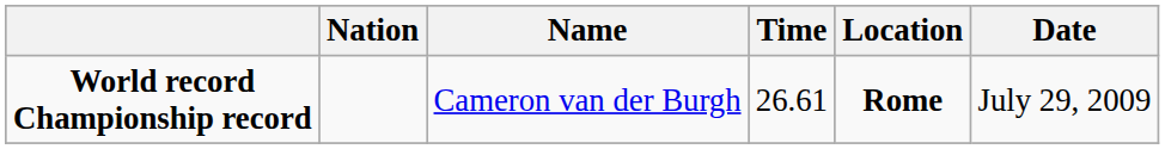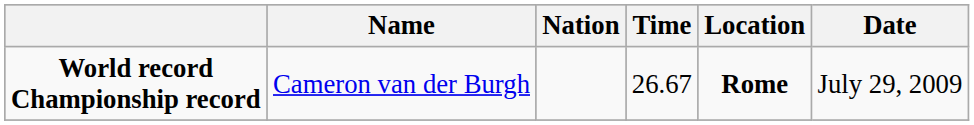columns swapped: Name <-> Nation
World record Championship record | Time: 26.61 -> 26.67
